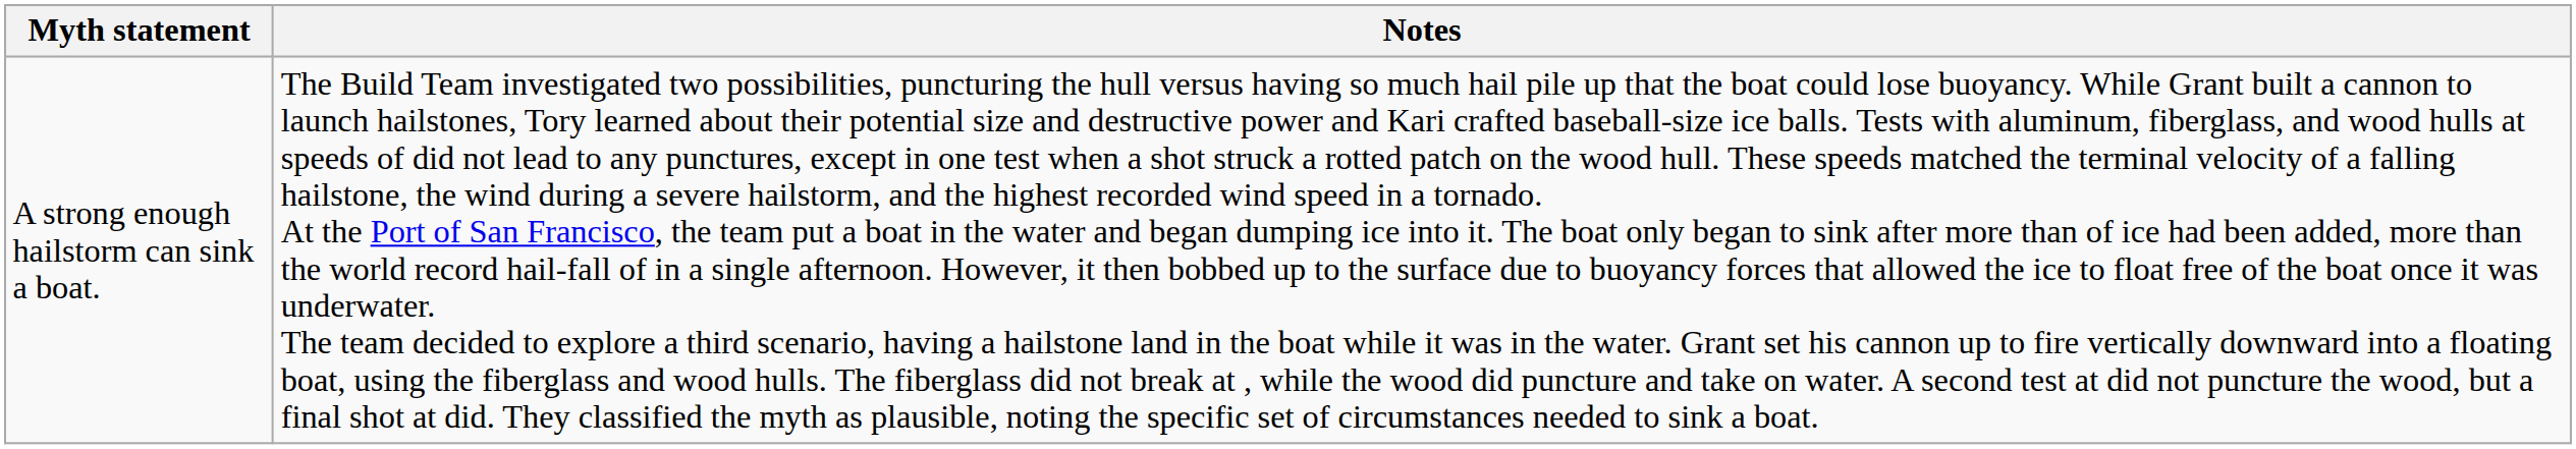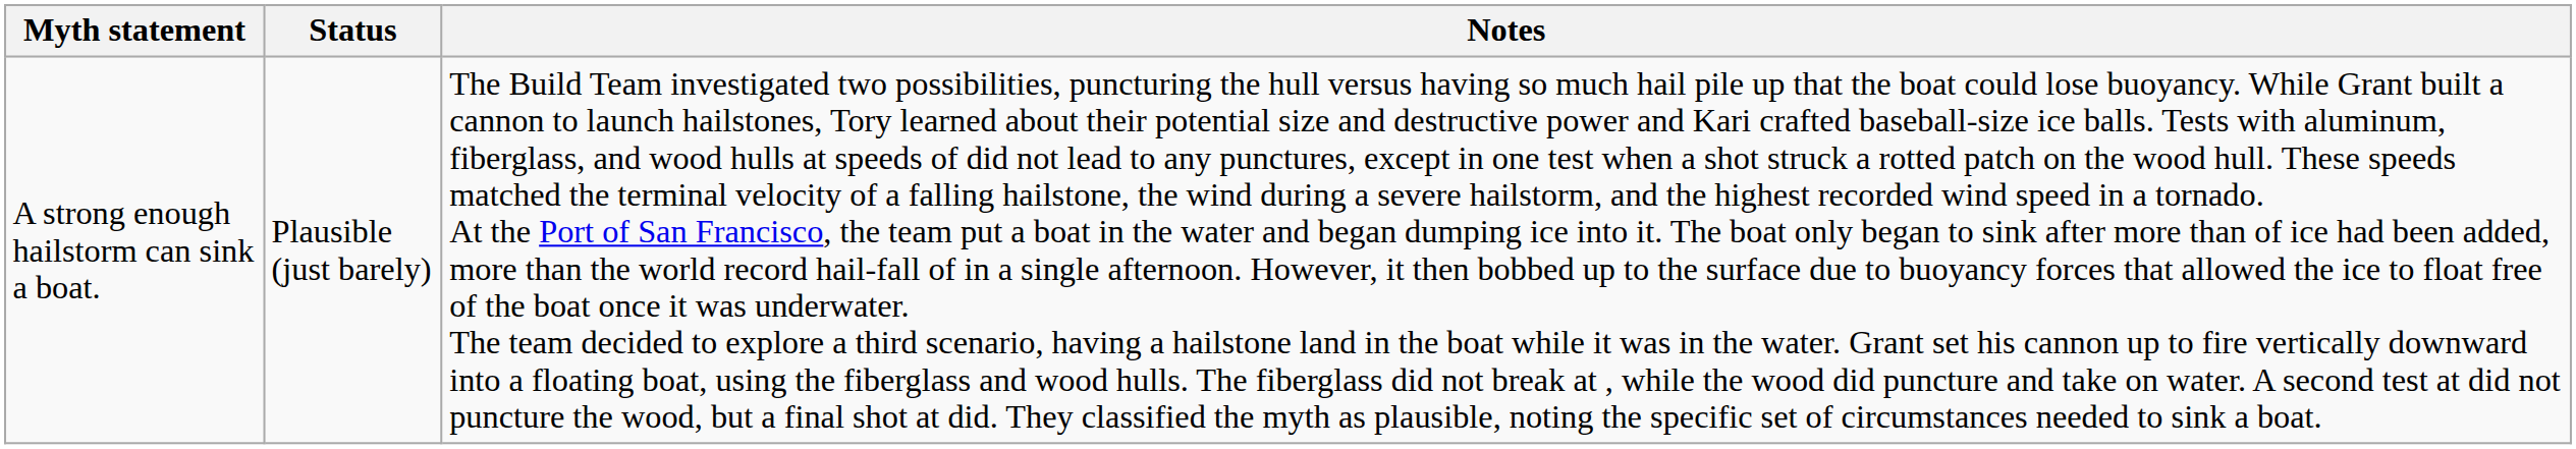+ column: Status | Plausible (just barely)
